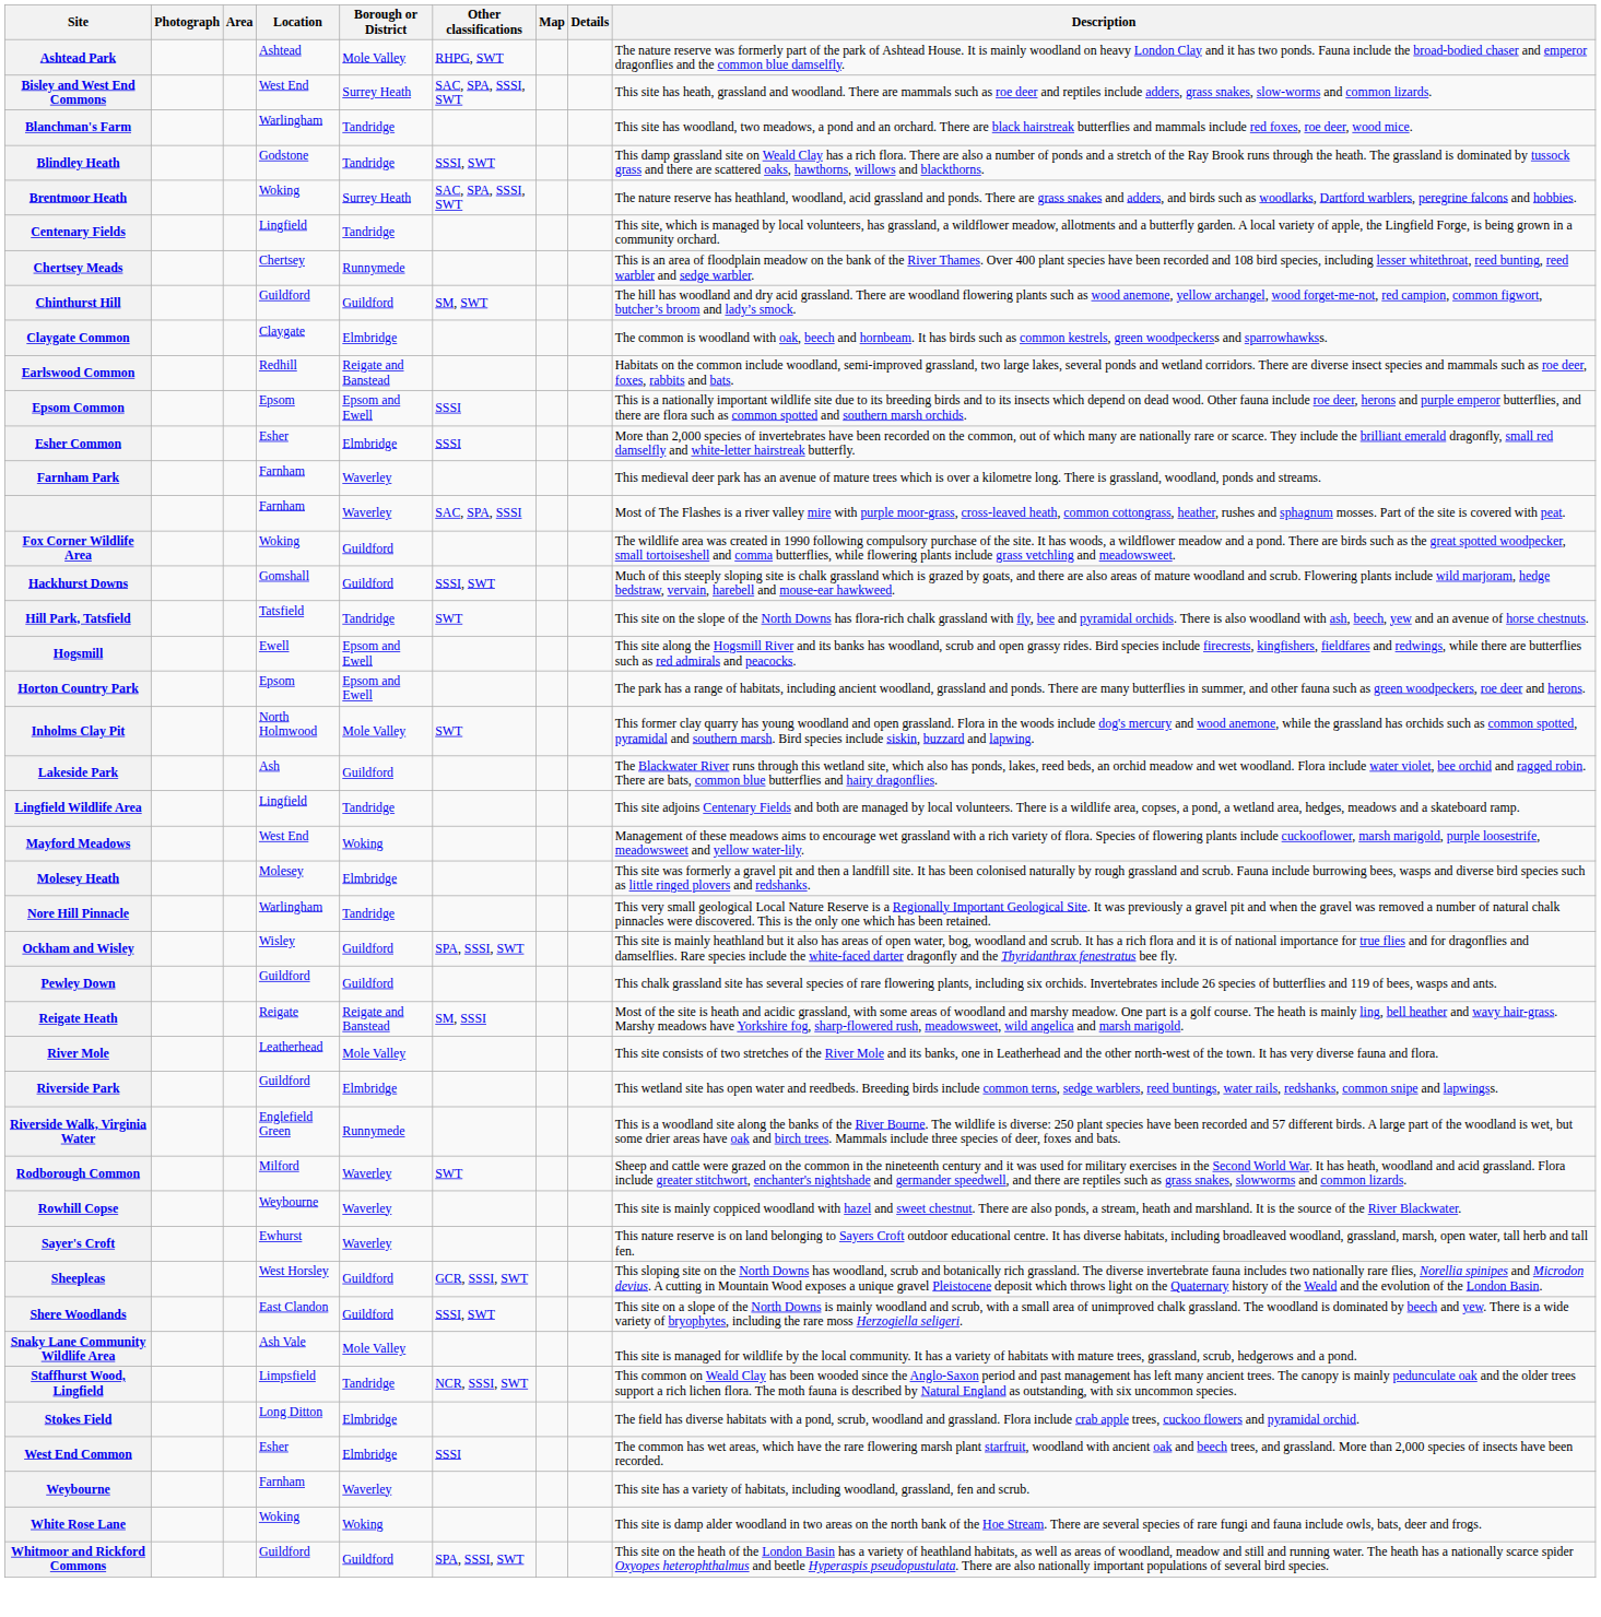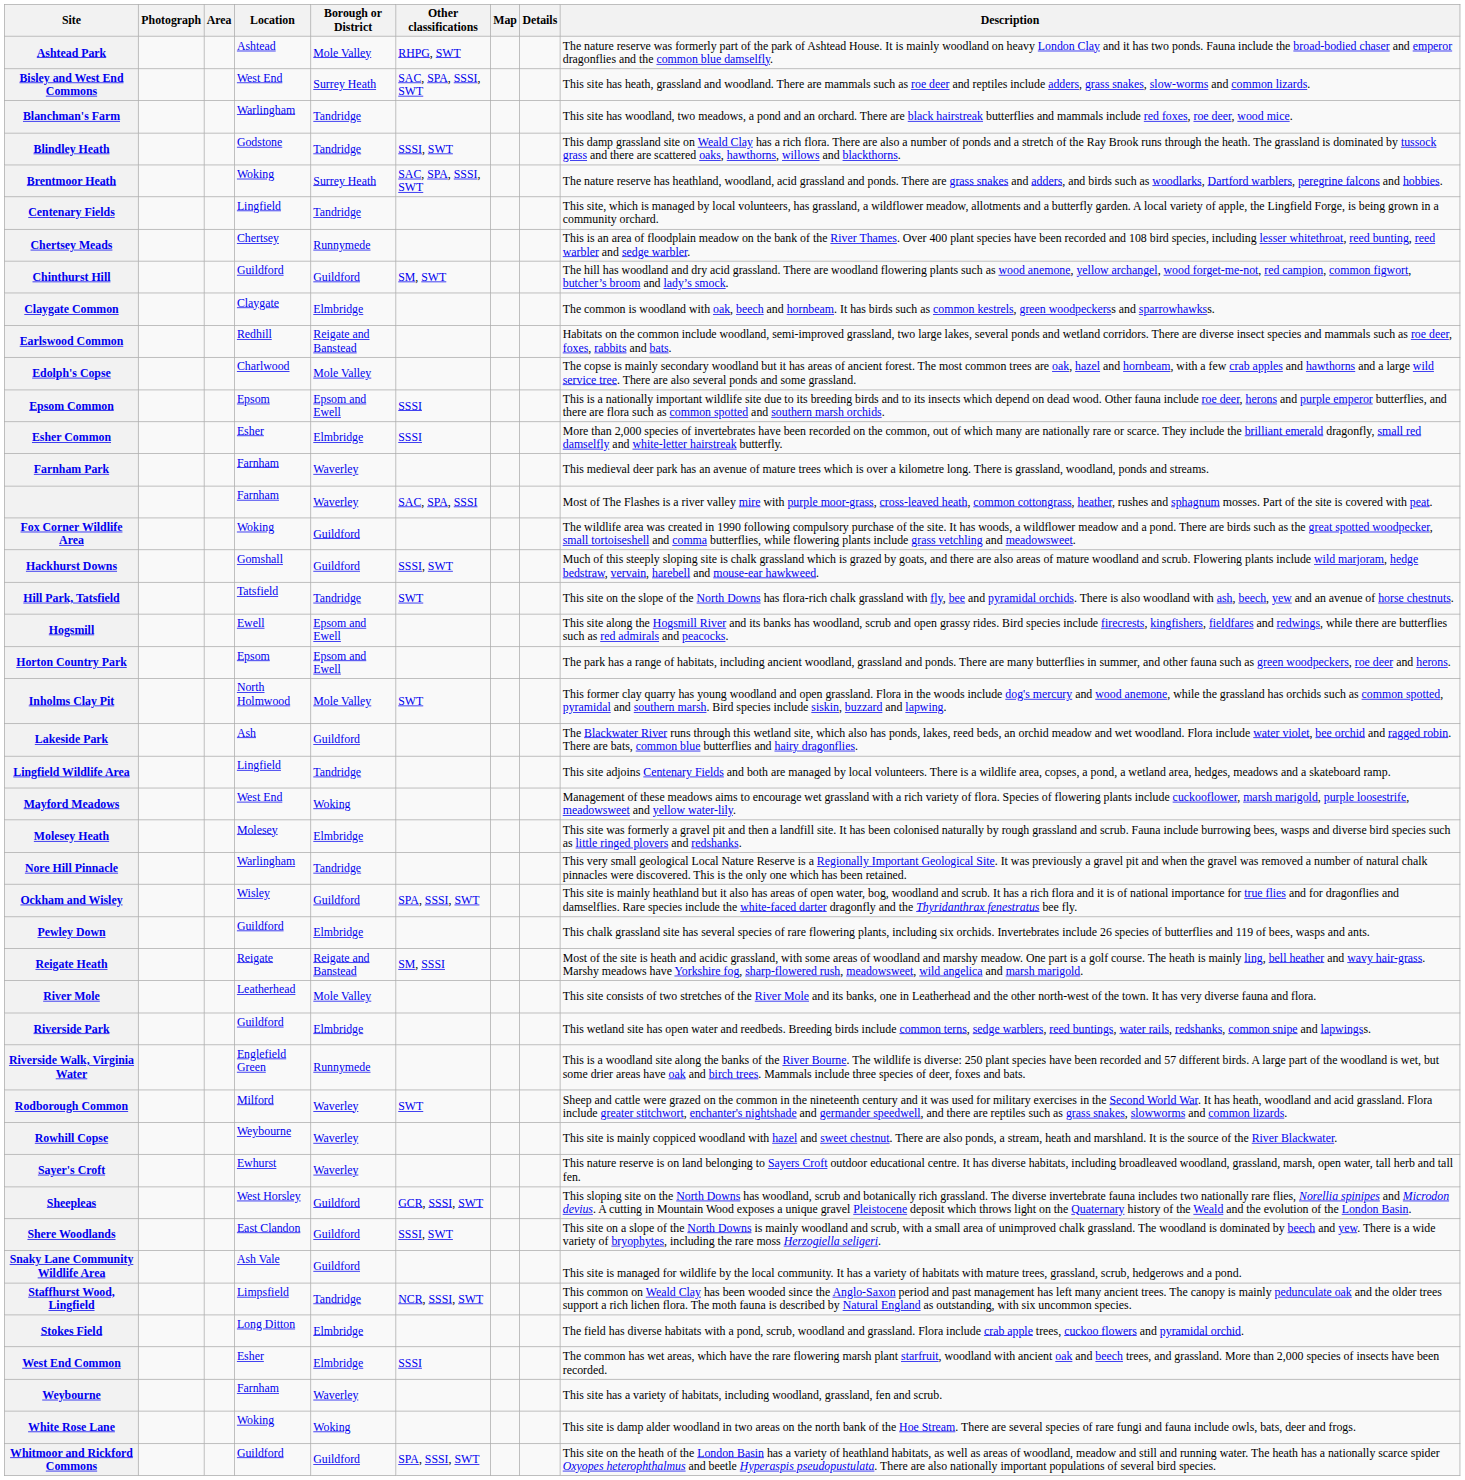+ row: Edolph's Copse | Charlwood | Mole Valley | The copse is mainly secondary woodland but it has areas of ancient forest. The most common trees are oak, hazel and hornbeam, with a few crab apples and hawthorns and a large wild service tree. There are also several ponds and some grassland.
Pewley Down | Borough or District: Guildford -> Elmbridge
Snaky Lane Community Wildlife Area | Borough or District: Mole Valley -> Guildford
